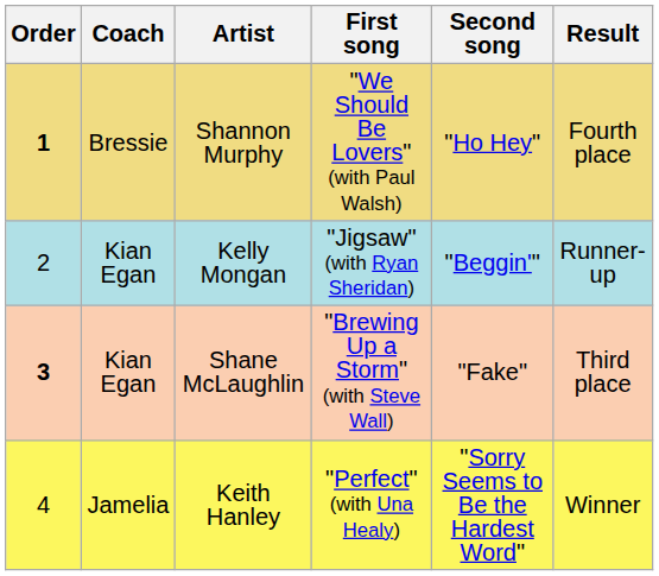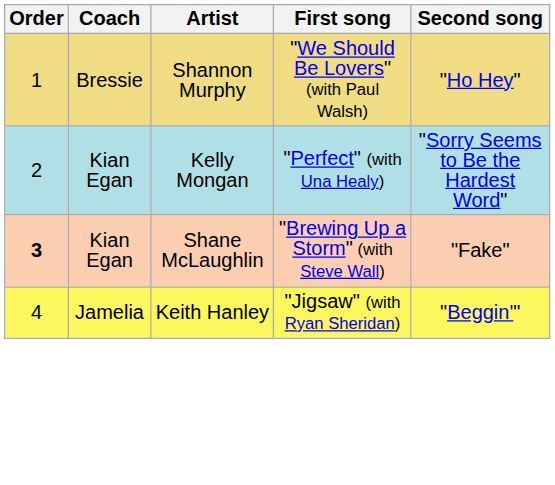- column: Result | Fourth place | Runner-up | Third place | Winner
Shannon Murphy | Order: bold -> normal
Kelly Mongan | First song: "Jigsaw" (with Ryan Sheridan) -> "Perfect" (with Una Healy)
Kelly Mongan | Second song: "Beggin'" -> "Sorry Seems to Be the Hardest Word"
Keith Hanley | First song: "Perfect" (with Una Healy) -> "Jigsaw" (with Ryan Sheridan)
Keith Hanley | Second song: "Sorry Seems to Be the Hardest Word" -> "Beggin'"
